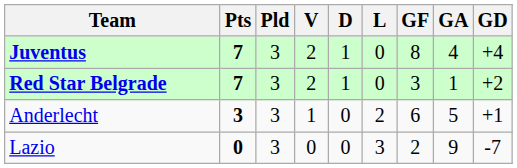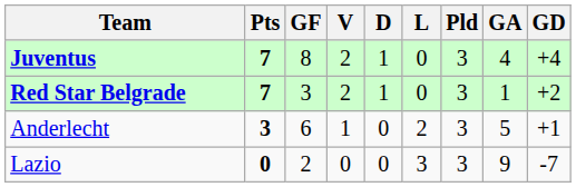columns swapped: Pld <-> GF
